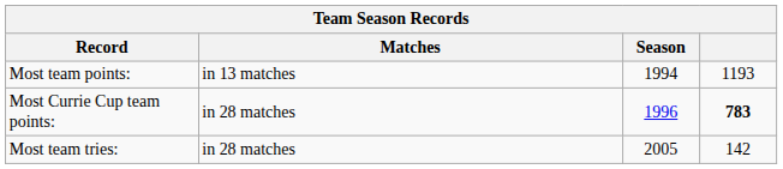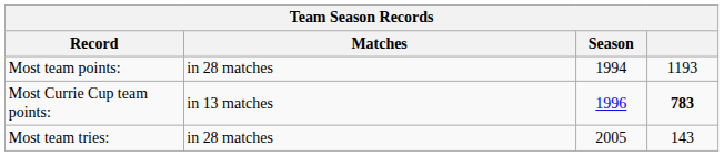Most team points: | Matches: in 13 matches -> in 28 matches
Most Currie Cup team points: | Matches: in 28 matches -> in 13 matches
Most team tries: | column 4: 142 -> 143
